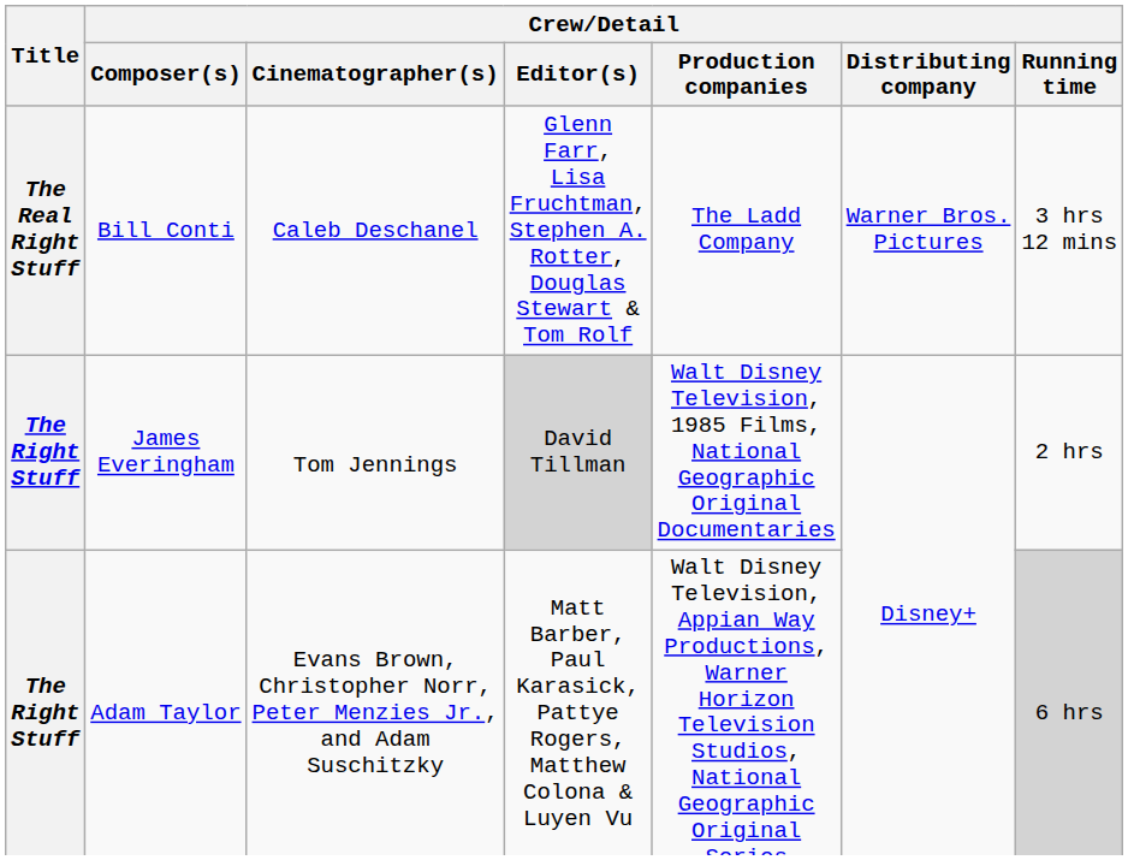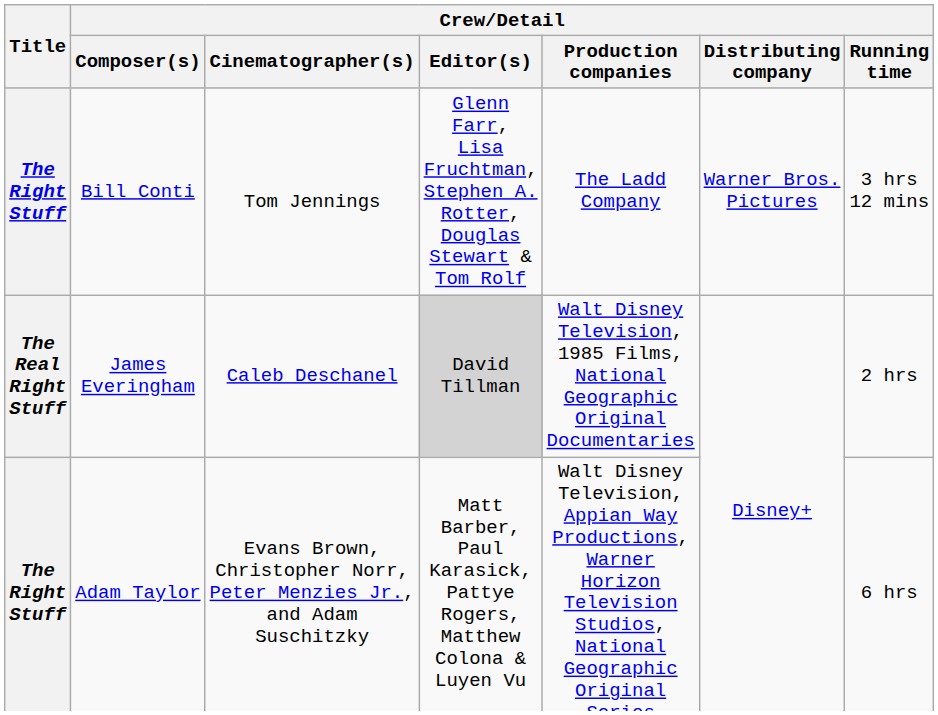Bill Conti | Title: The Real Right Stuff -> The Right Stuff
Bill Conti | Crew/Detail / Cinematographer(s): Caleb Deschanel -> Tom Jennings
James Everingham | Title: The Right Stuff -> The Real Right Stuff
James Everingham | Crew/Detail / Cinematographer(s): Tom Jennings -> Caleb Deschanel
Adam Taylor | Crew/Detail / Running time: lightgrey background -> no background
